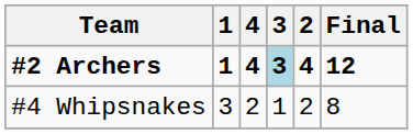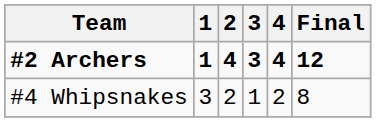columns swapped: 2 <-> 4
#2 Archers | 3: lightblue background -> no background
